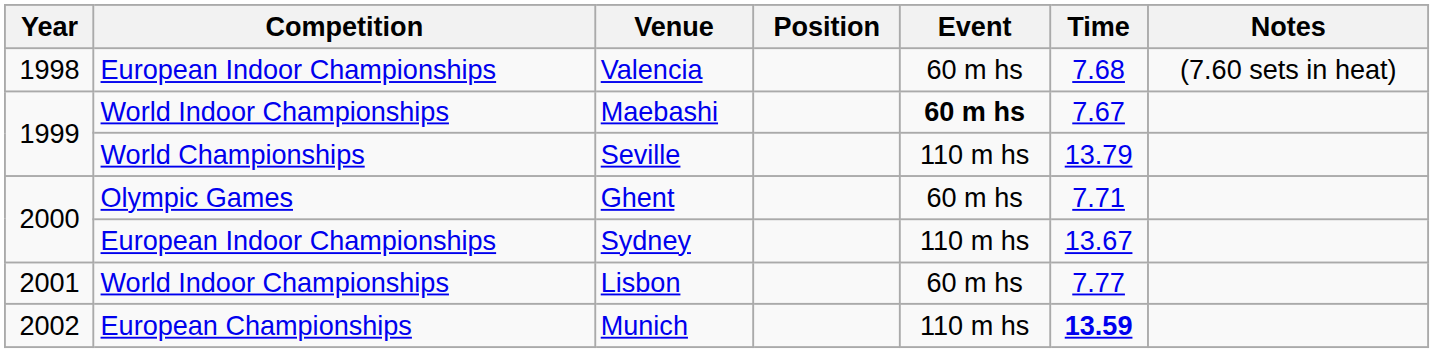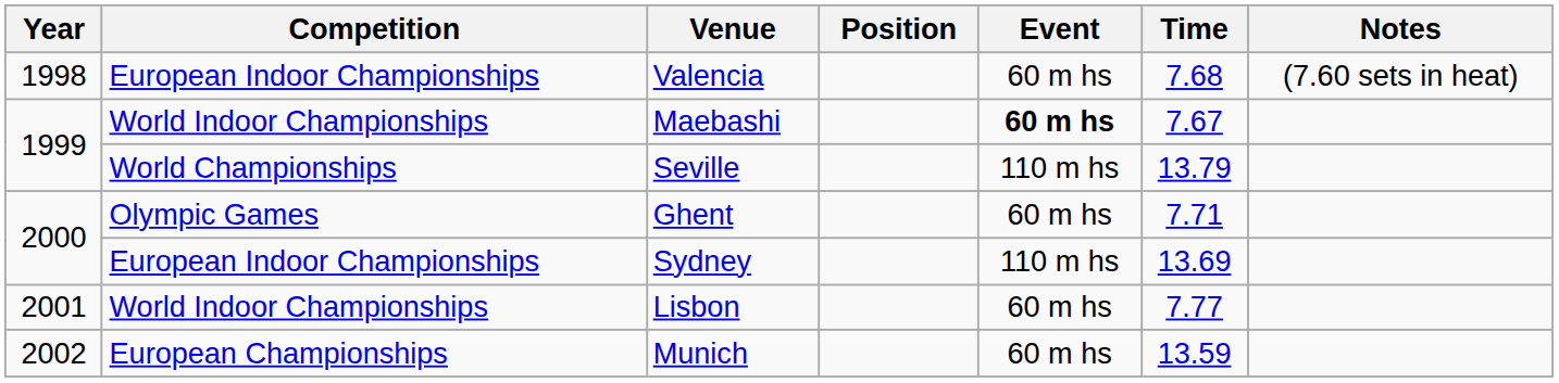Sydney | Time: 13.67 -> 13.69
Munich | Event: 110 m hs -> 60 m hs
Munich | Time: bold -> normal
